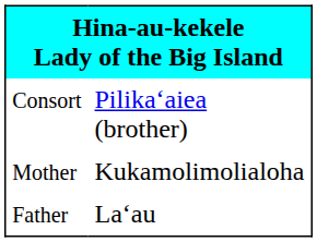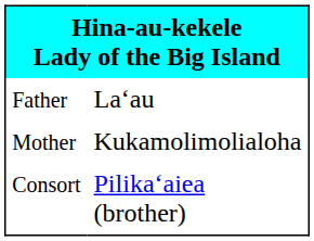rows swapped: Father <-> Consort
